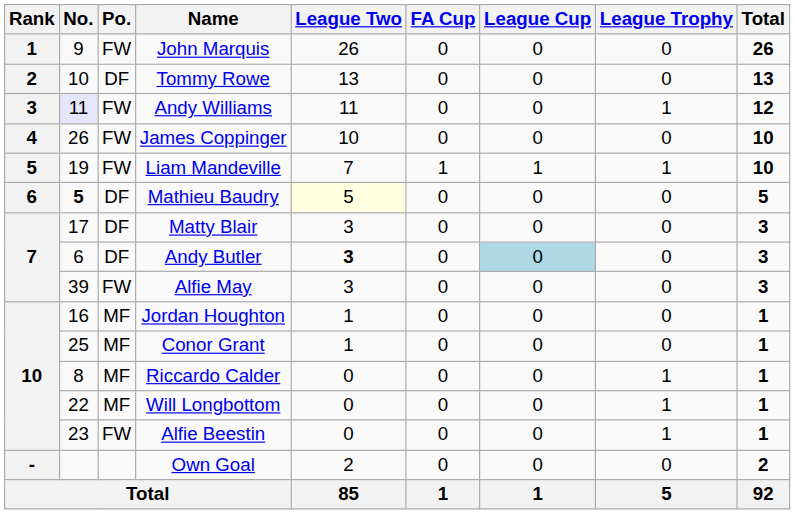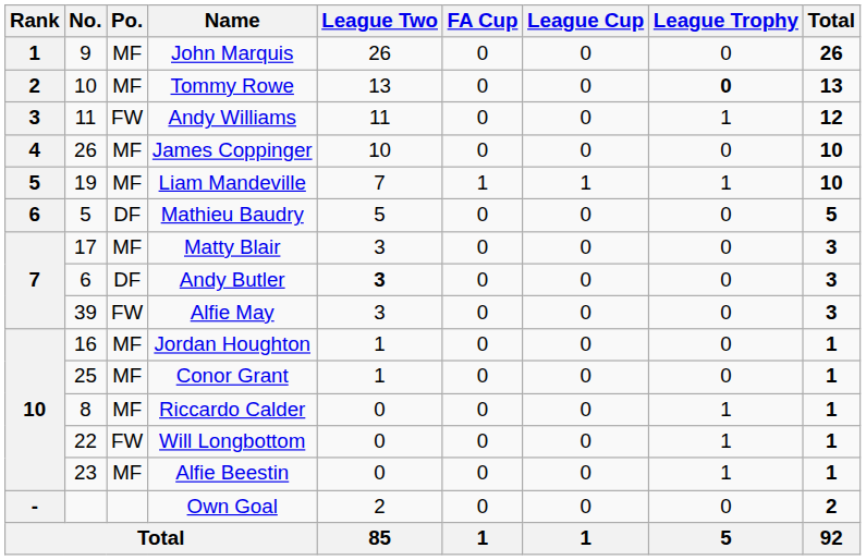John Marquis | Po.: FW -> MF
Tommy Rowe | Po.: DF -> MF
Tommy Rowe | League Trophy: normal -> bold
Andy Williams | No.: lavender background -> no background
James Coppinger | Po.: FW -> MF
Liam Mandeville | Po.: FW -> MF
Mathieu Baudry | No.: bold -> normal
Mathieu Baudry | League Two: lightyellow background -> no background
Matty Blair | Po.: DF -> MF
Andy Butler | League Cup: lightblue background -> no background
Will Longbottom | Po.: MF -> FW
Alfie Beestin | Po.: FW -> MF
